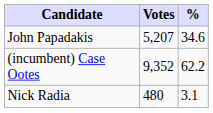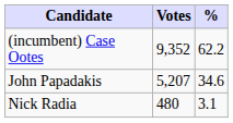rows swapped: (incumbent) Case Ootes <-> John Papadakis
